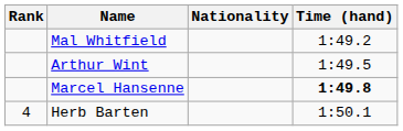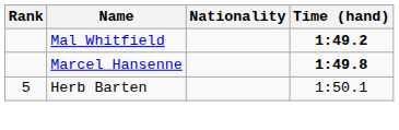Mal Whitfield | Time (hand): normal -> bold
- row: Arthur Wint | 1:49.5
Herb Barten | Rank: 4 -> 5
